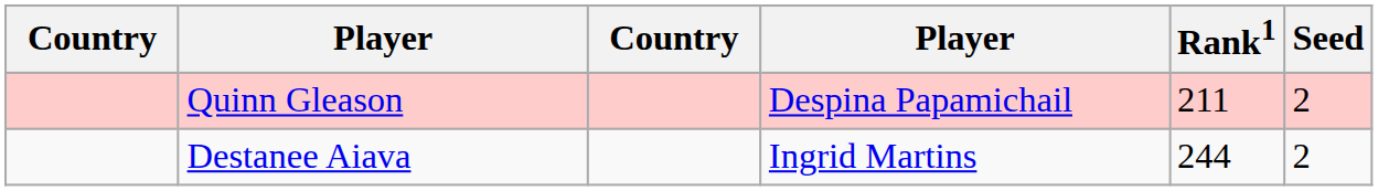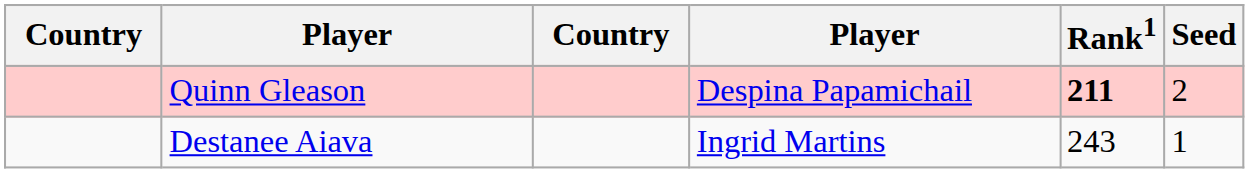Quinn Gleason | Rank1: normal -> bold
Destanee Aiava | Rank1: 244 -> 243
Destanee Aiava | Seed: 2 -> 1
